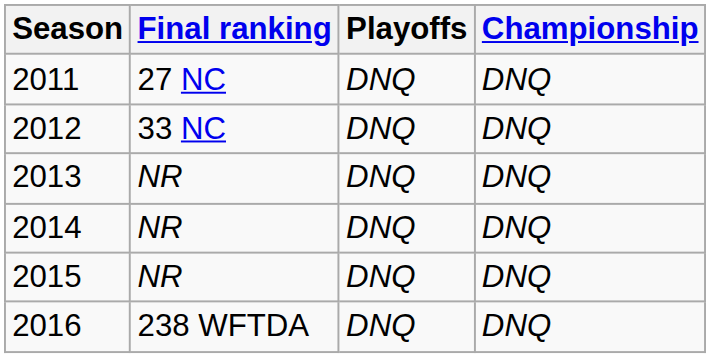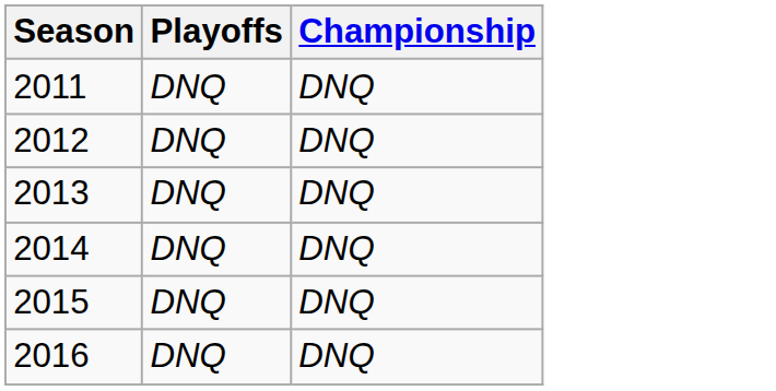- column: Final ranking | 27 NC | 33 NC | NR | NR | NR | 238 WFTDA
